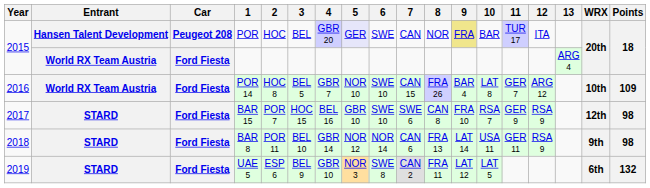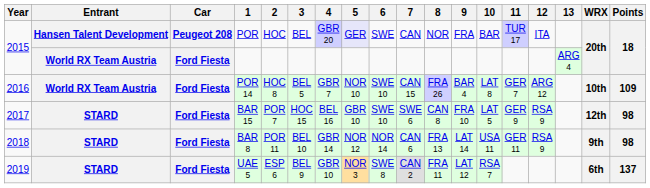POR | 9: khaki background -> no background
BAR 15 | 10: RSA 7 -> LAT 5
UAE 5 | 10: LAT 5 -> RSA 7
UAE 5 | Points: 132 -> 137
